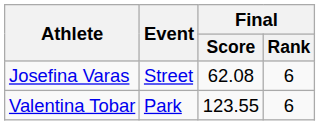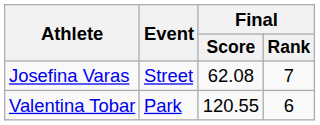Josefina Varas | Final / Rank: 6 -> 7
Valentina Tobar | Final / Score: 123.55 -> 120.55
